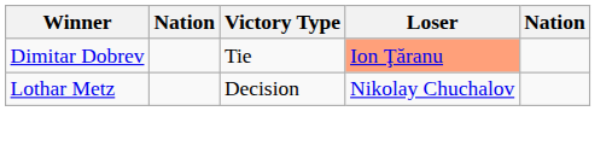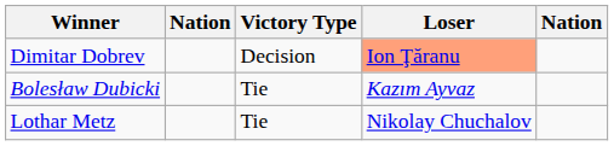Dimitar Dobrev | Victory Type: Tie -> Decision
+ row: Bolesław Dubicki | Tie | Kazım Ayvaz
Lothar Metz | Victory Type: Decision -> Tie
